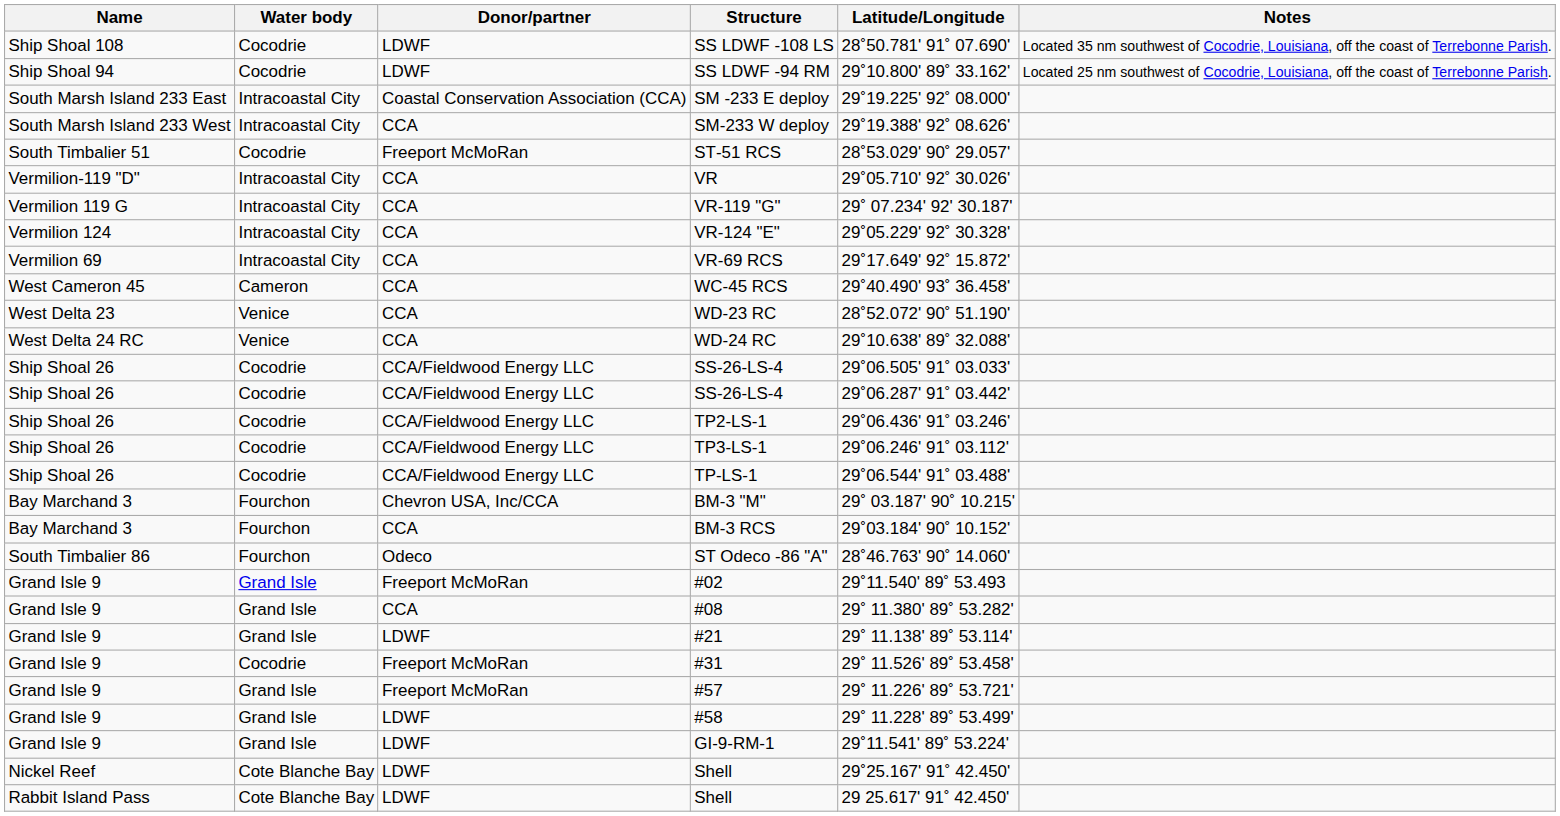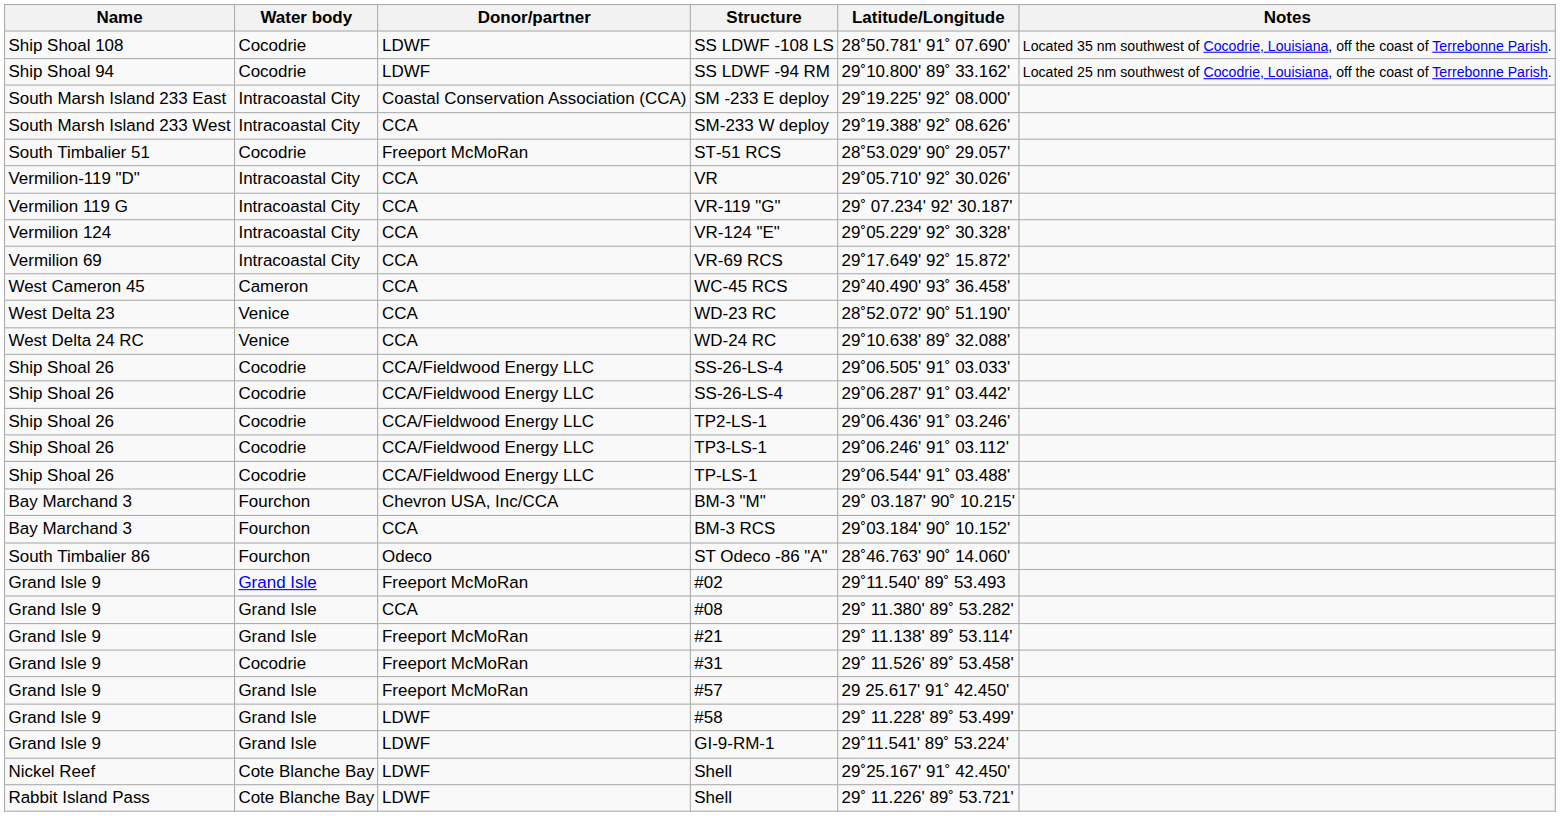#21 | Donor/partner: LDWF -> Freeport McMoRan
#57 | Latitude/Longitude: 29˚ 11.226' 89˚ 53.721' -> 29 25.617' 91˚ 42.450'
Rabbit Island Pass / Shell | Latitude/Longitude: 29 25.617' 91˚ 42.450' -> 29˚ 11.226' 89˚ 53.721'
